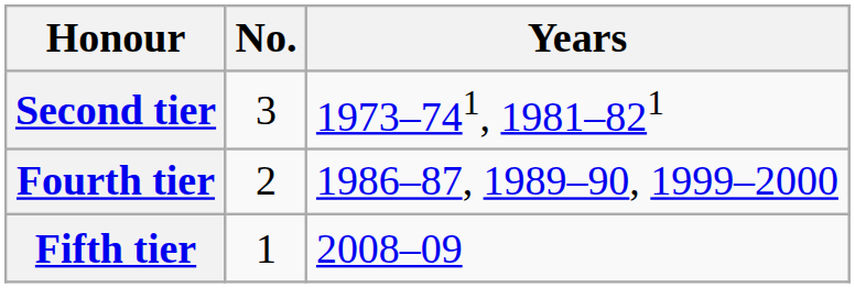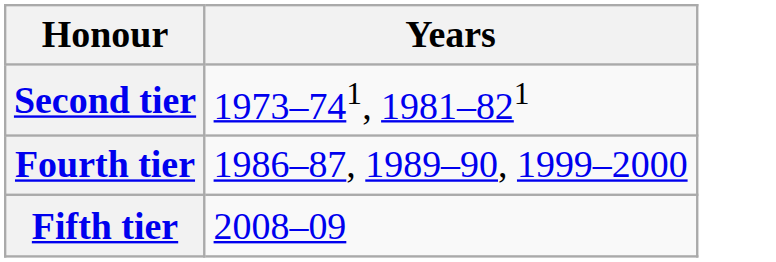- column: No. | 3 | 2 | 1
